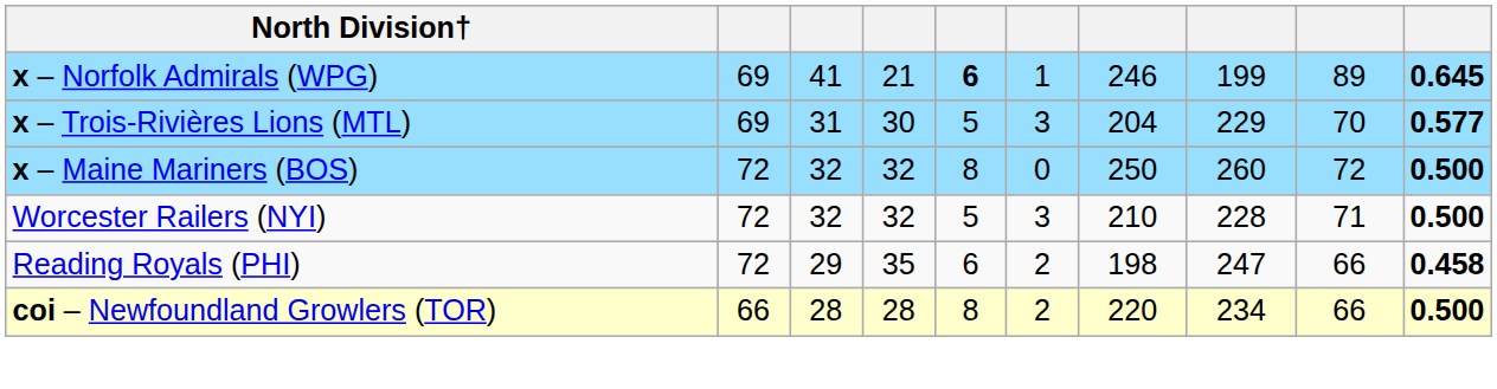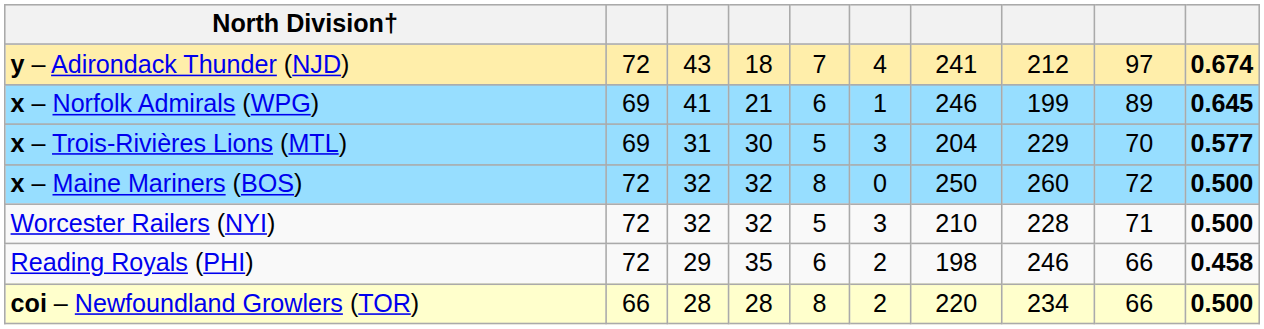+ row: y – Adirondack Thunder (NJD) | 72 | 43 | 18 | 7 | 4 | 241 | 212 | 97 | 0.674
x – Norfolk Admirals (WPG) | column 5: bold -> normal
Reading Royals (PHI) | column 8: 247 -> 246
